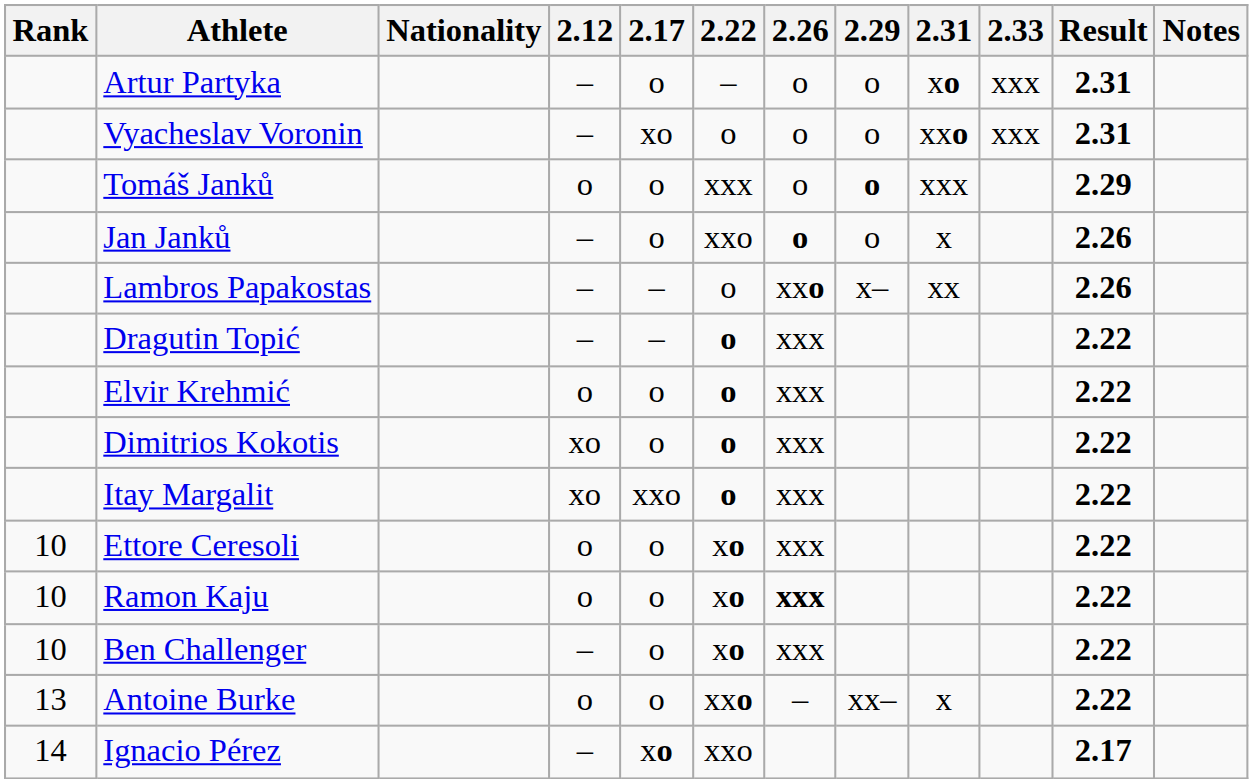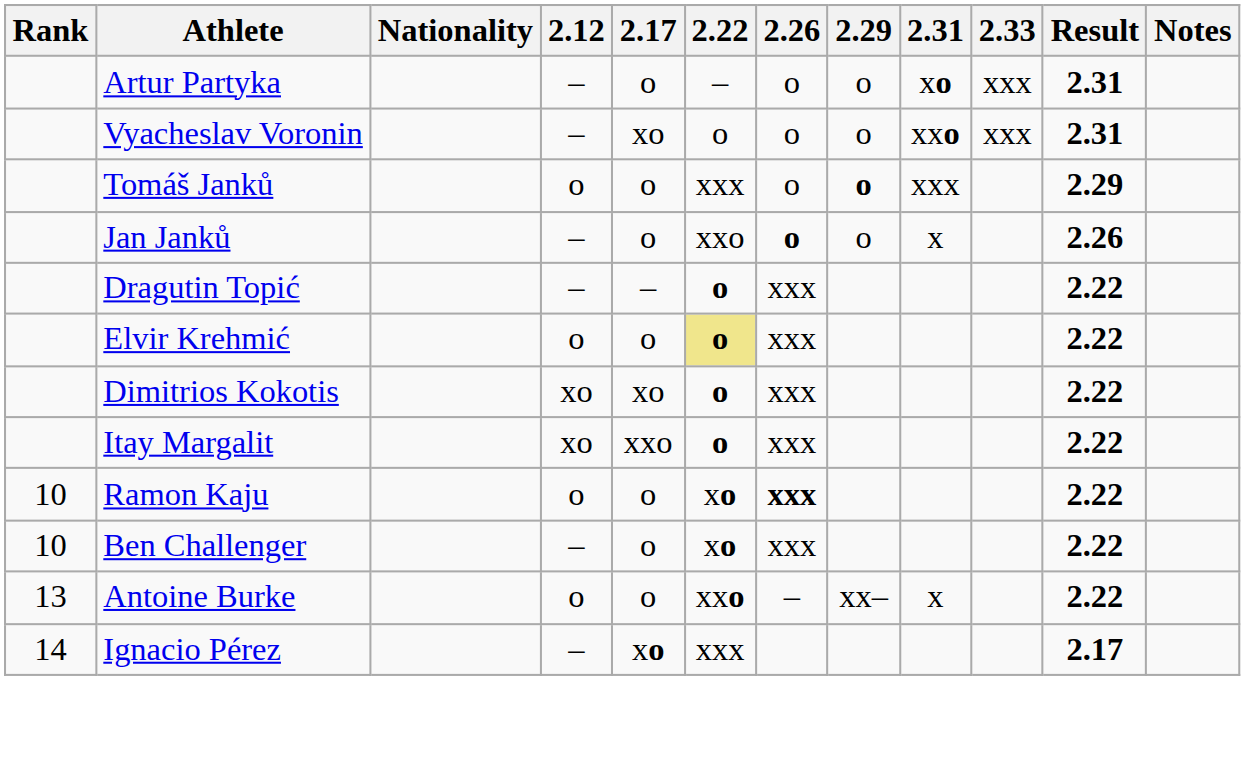- row: Lambros Papakostas | – | – | o | xxo | x– | xx | 2.26
Elvir Krehmić | 2.22: no background -> khaki background
Dimitrios Kokotis | 2.17: o -> xo
- row: 10 | Ettore Ceresoli | o | o | xo | xxx | 2.22
Ignacio Pérez | 2.22: xxo -> xxx
